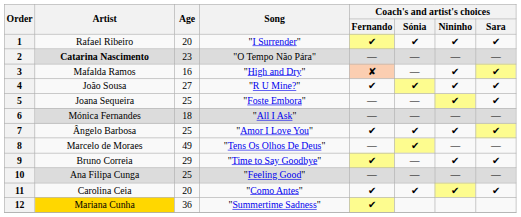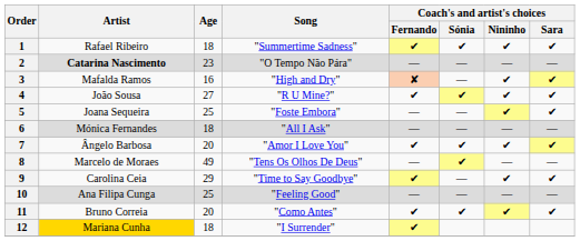1 | Age: 20 -> 18
1 | Song: "I Surrender" -> "Summertime Sadness"
7 | Age: 25 -> 20
9 | Artist: Bruno Correia -> Carolina Ceia
11 | Artist: Carolina Ceia -> Bruno Correia
12 | Age: 36 -> 18
12 | Song: "Summertime Sadness" -> "I Surrender"
